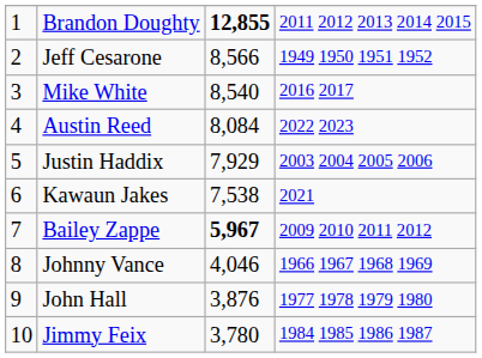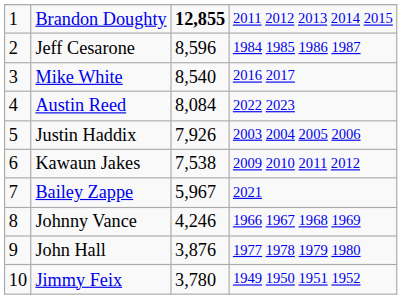Jeff Cesarone | column 3: 8,566 -> 8,596
Jeff Cesarone | column 4: 1949 1950 1951 1952 -> 1984 1985 1986 1987
Justin Haddix | column 3: 7,929 -> 7,926
Kawaun Jakes | column 4: 2021 -> 2009 2010 2011 2012
Bailey Zappe | column 3: bold -> normal
Bailey Zappe | column 4: 2009 2010 2011 2012 -> 2021
Johnny Vance | column 3: 4,046 -> 4,246
Jimmy Feix | column 4: 1984 1985 1986 1987 -> 1949 1950 1951 1952
